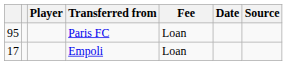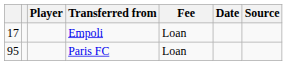rows swapped: Empoli <-> Paris FC
